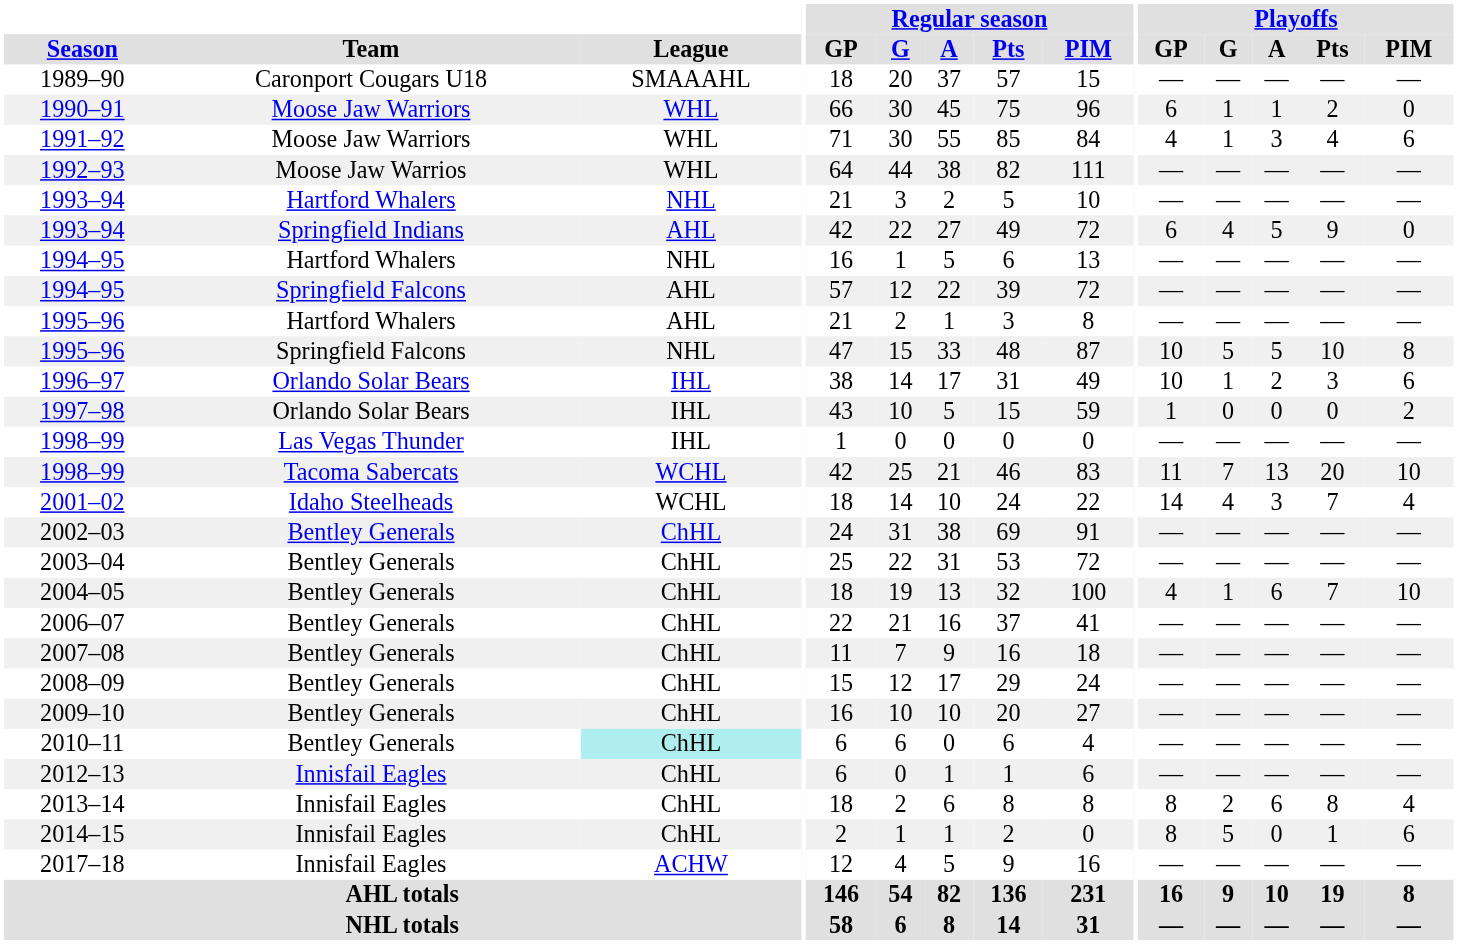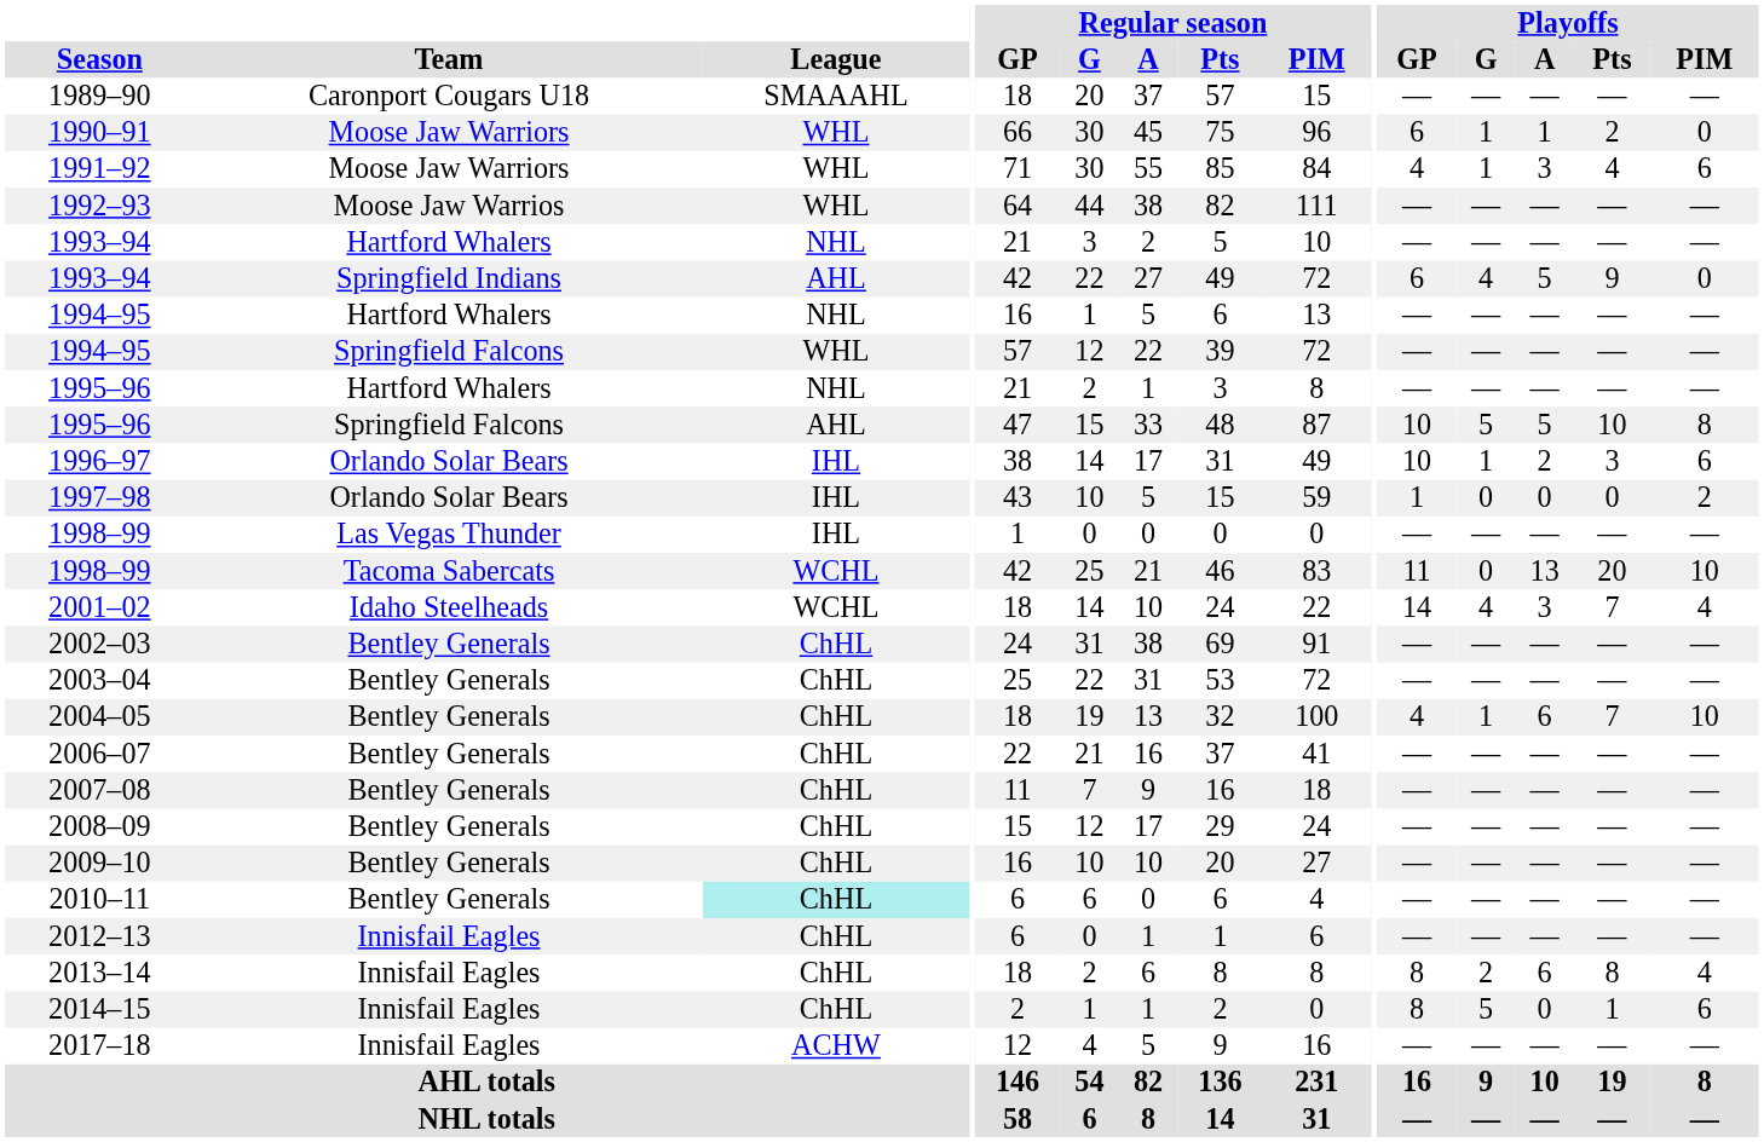1994–95 / Springfield Falcons | League: AHL -> WHL
1995–96 / Hartford Whalers | League: AHL -> NHL
1995–96 / Springfield Falcons | League: NHL -> AHL
1998–99 / Tacoma Sabercats | Playoffs / G: 7 -> 0
